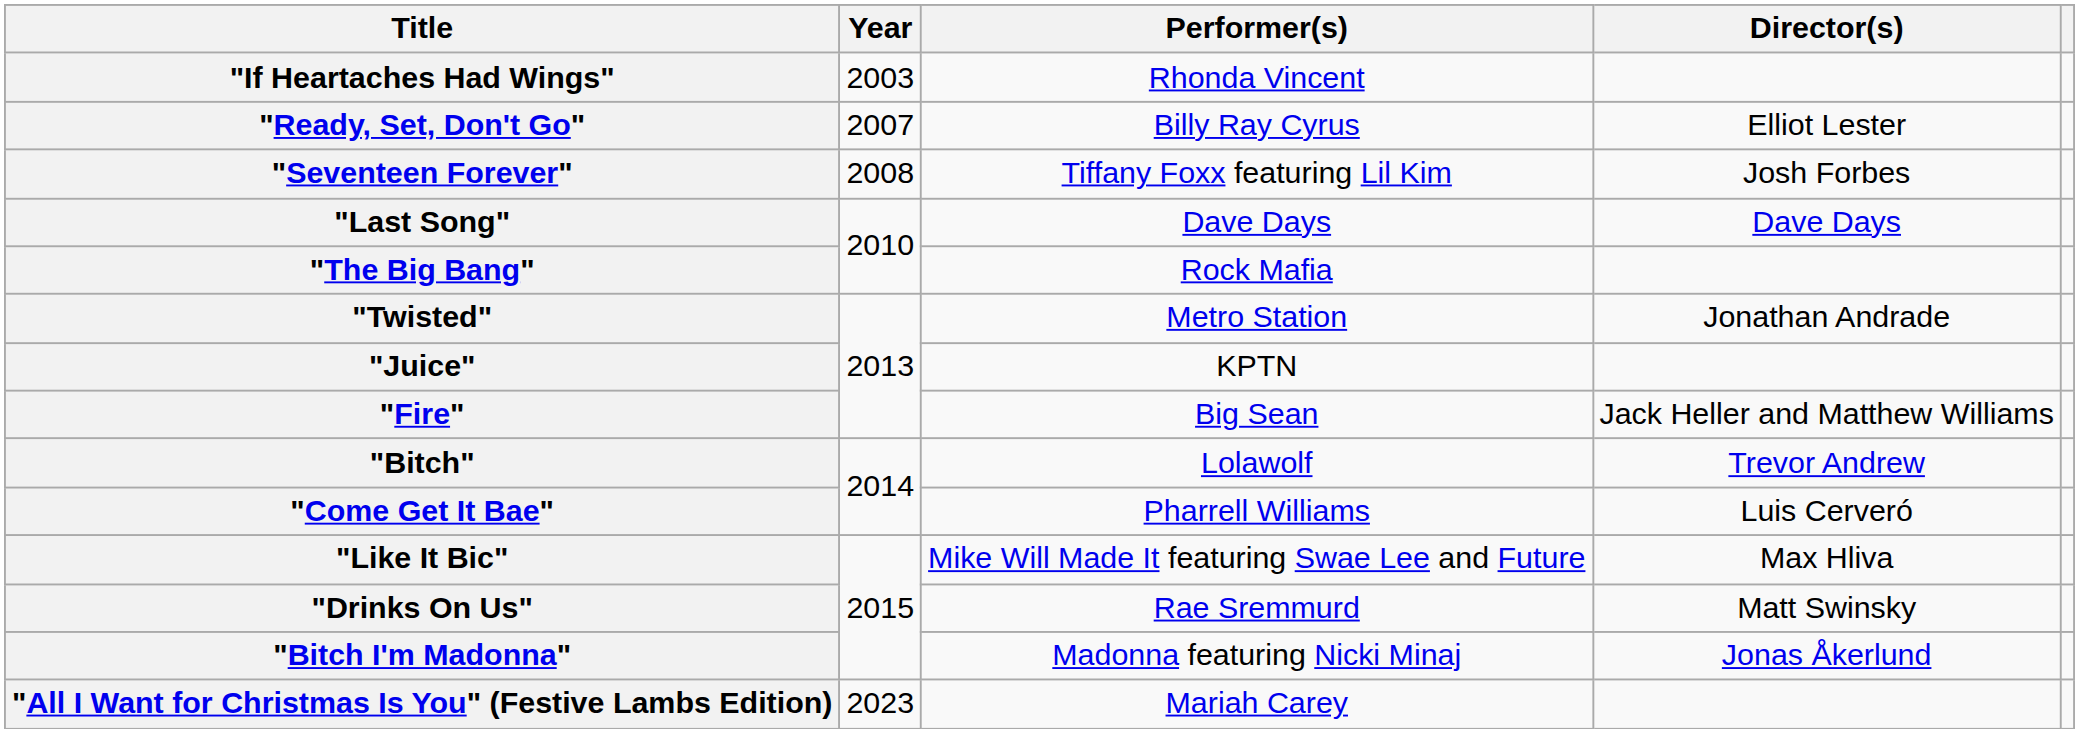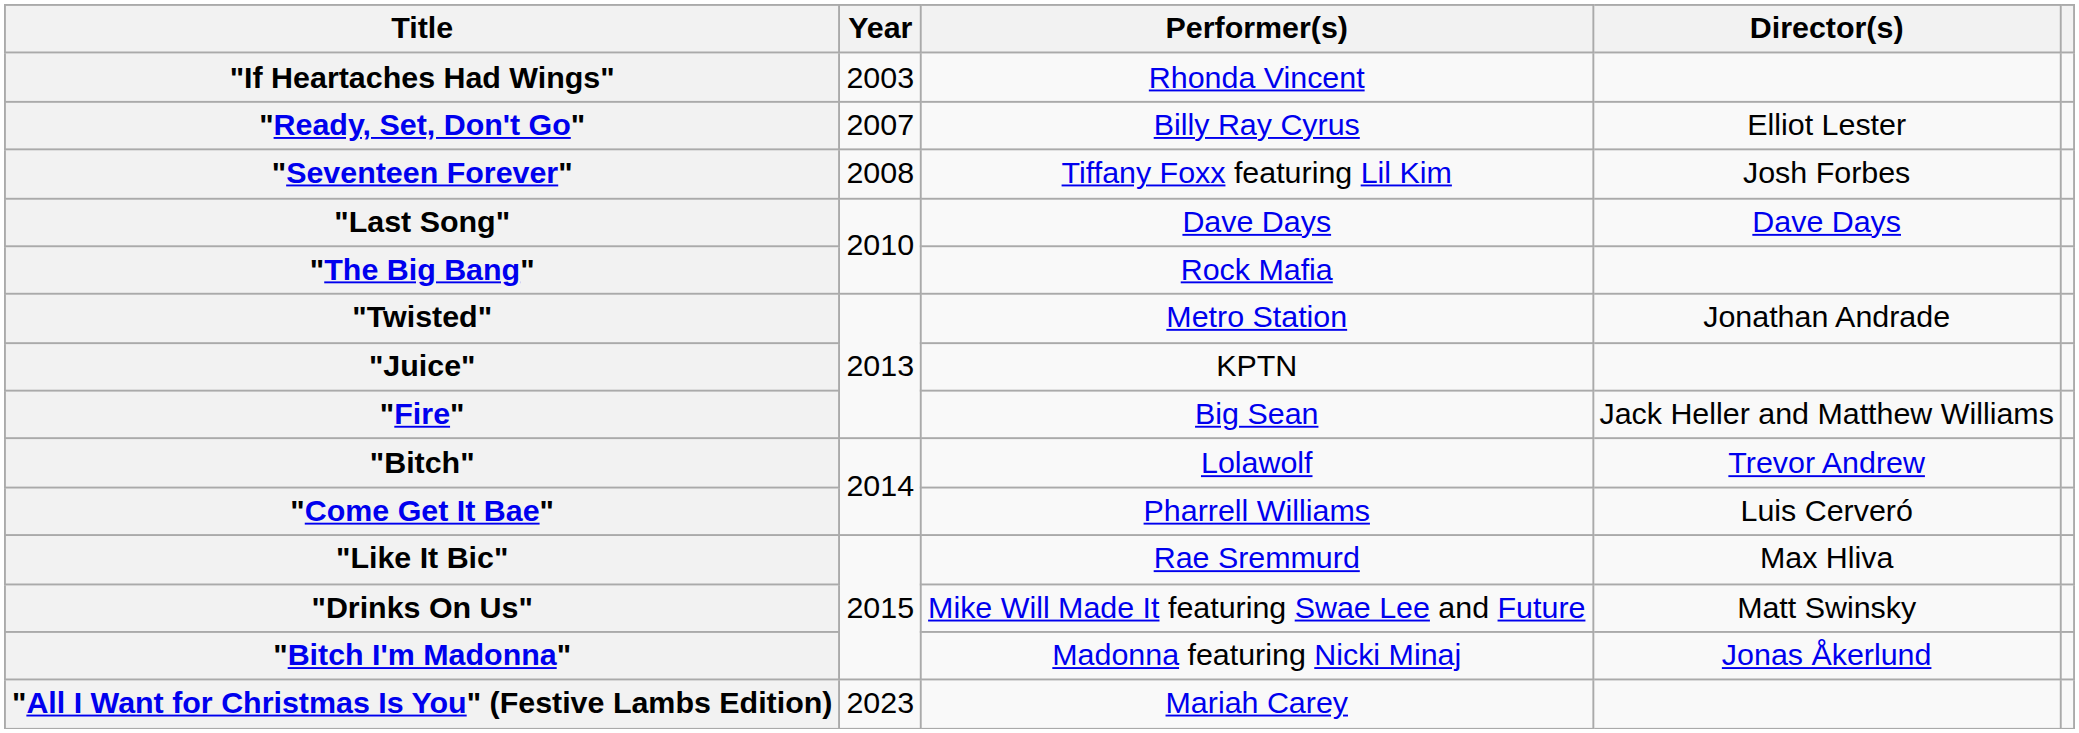"Like It Bic" | Performer(s): Mike Will Made It featuring Swae Lee and Future -> Rae Sremmurd
"Drinks On Us" | Performer(s): Rae Sremmurd -> Mike Will Made It featuring Swae Lee and Future
